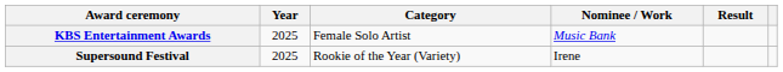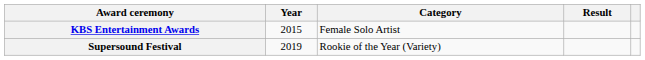- column: Nominee / Work | Music Bank | Irene
KBS Entertainment Awards | Year: 2025 -> 2015
Supersound Festival | Year: 2025 -> 2019
